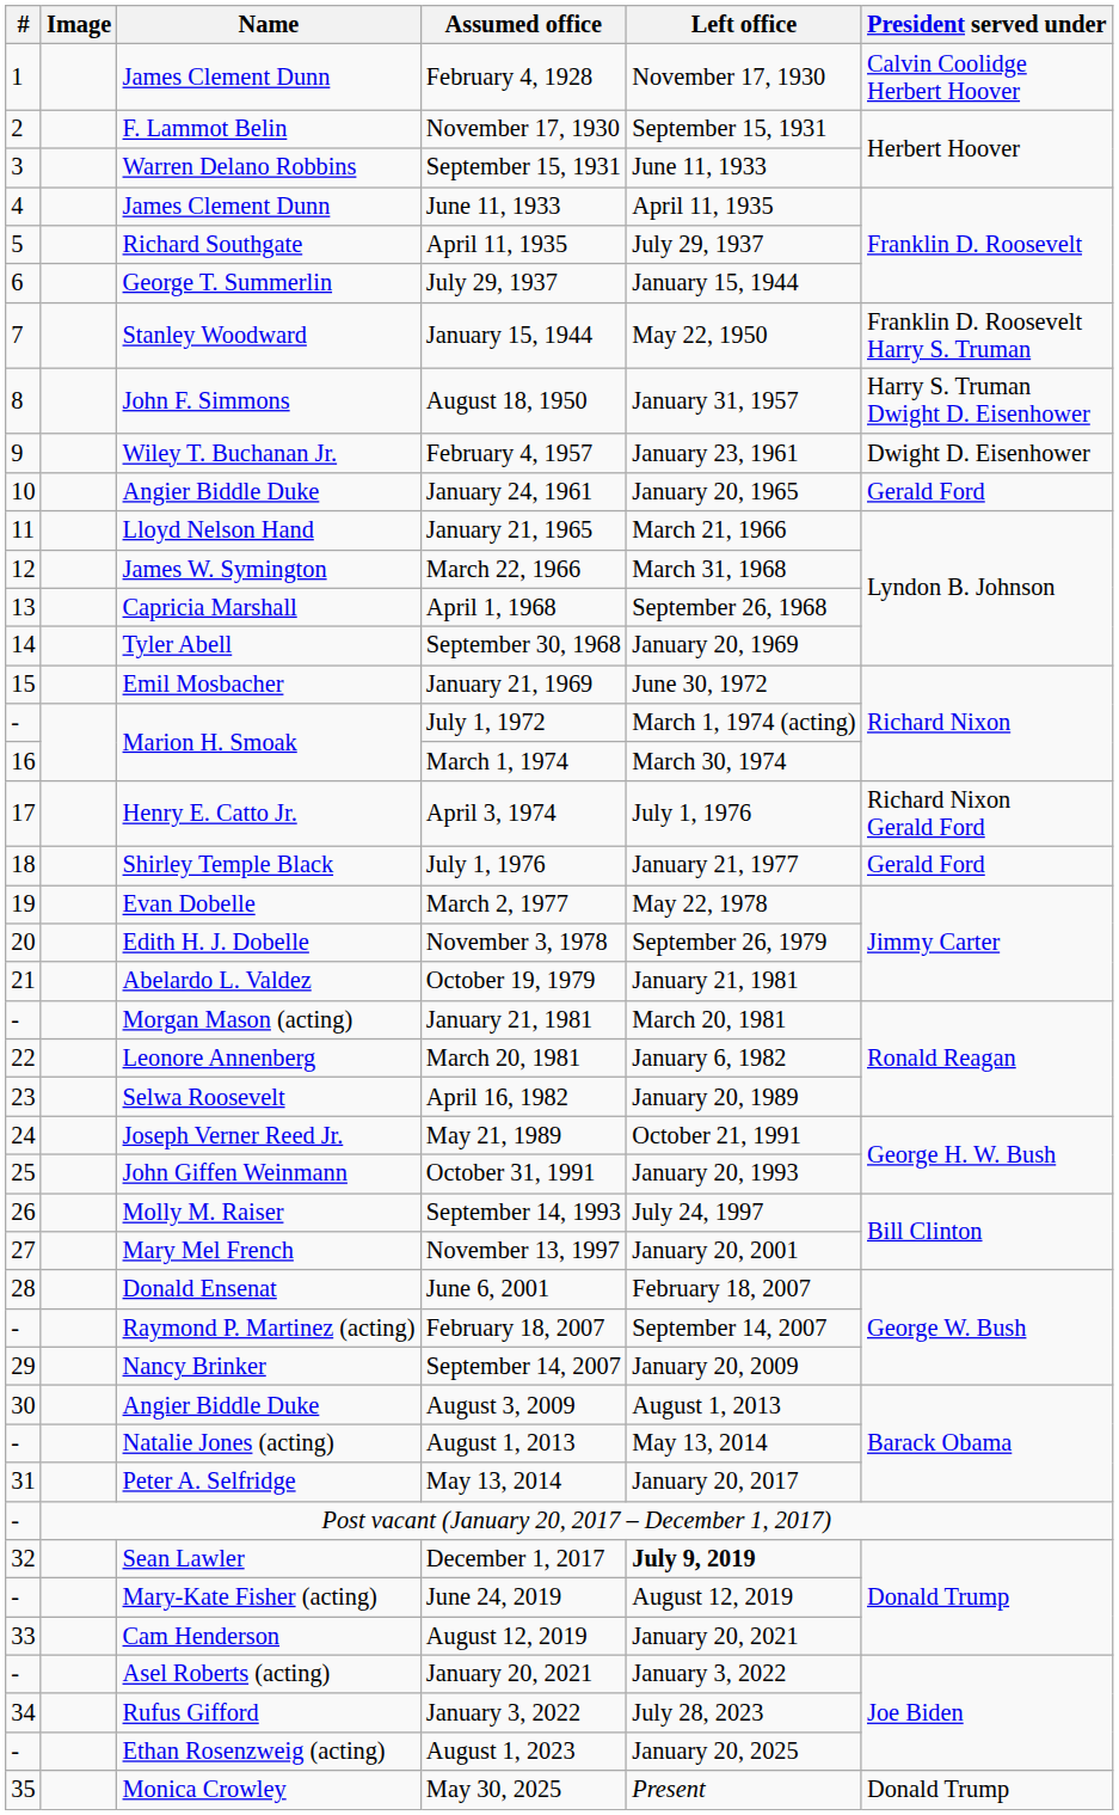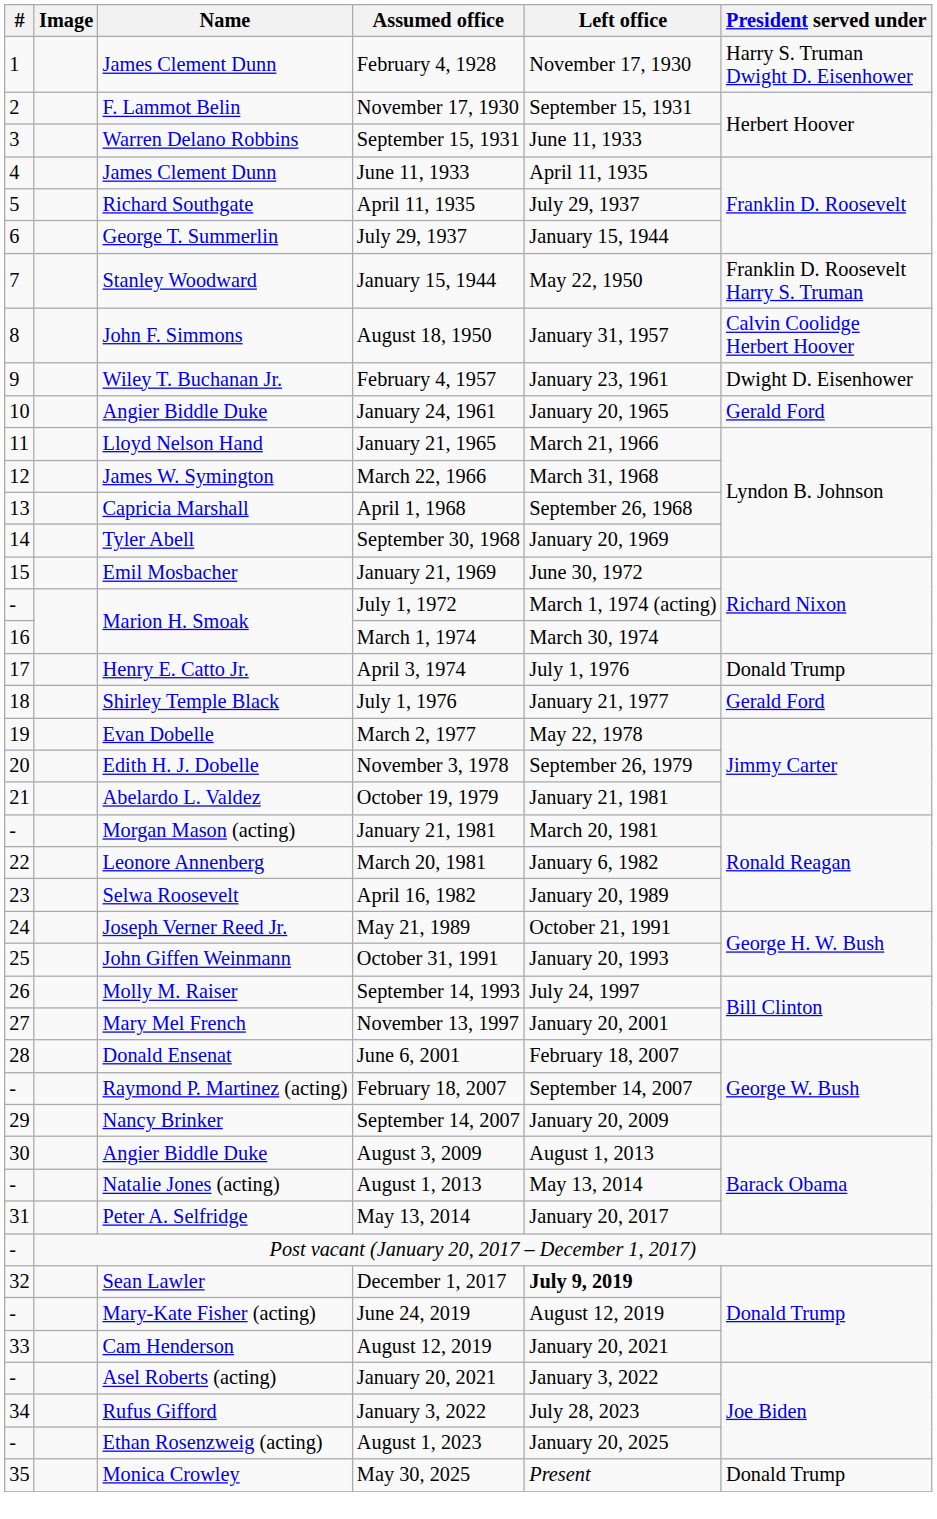February 4, 1928 | President served under: Calvin Coolidge Herbert Hoover -> Harry S. Truman Dwight D. Eisenhower
August 18, 1950 | President served under: Harry S. Truman Dwight D. Eisenhower -> Calvin Coolidge Herbert Hoover
April 3, 1974 | President served under: Richard Nixon Gerald Ford -> Donald Trump
